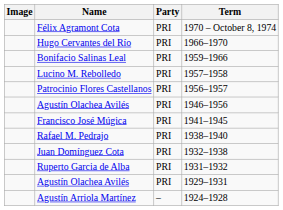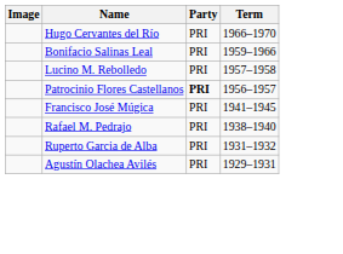- row: Félix Agramont Cota | PRI | 1970 – October 8, 1974
Patrocinio Flores Castellanos | Party: normal -> bold
- row: Agustín Olachea Avilés | PRI | 1946–1956
- row: Juan Domínguez Cota | PRI | 1932–1938
- row: Agustín Arriola Martínez | – | 1924–1928
